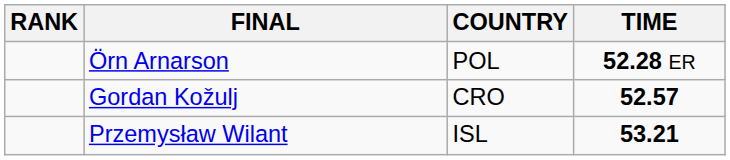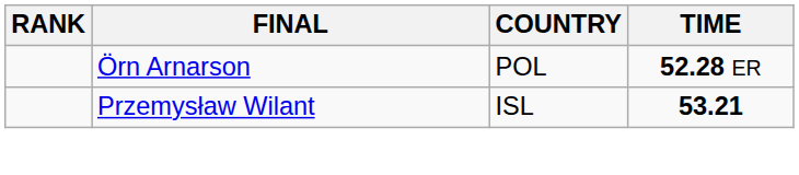- row: Gordan Kožulj | CRO | 52.57
